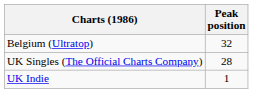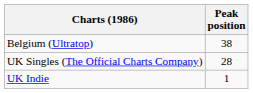Belgium (Ultratop) | Peak position: 32 -> 38
